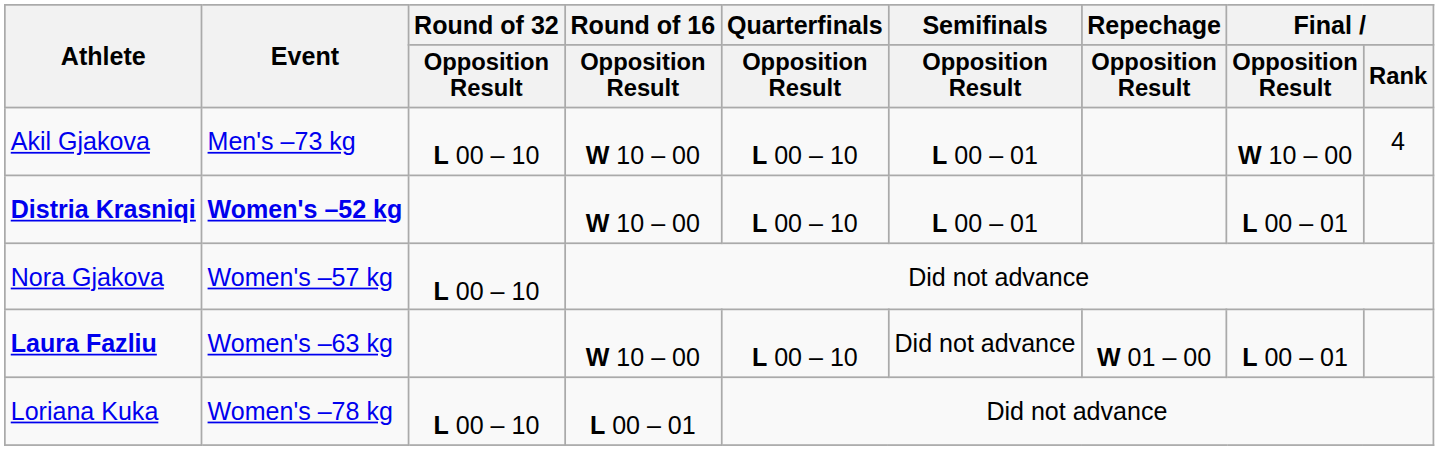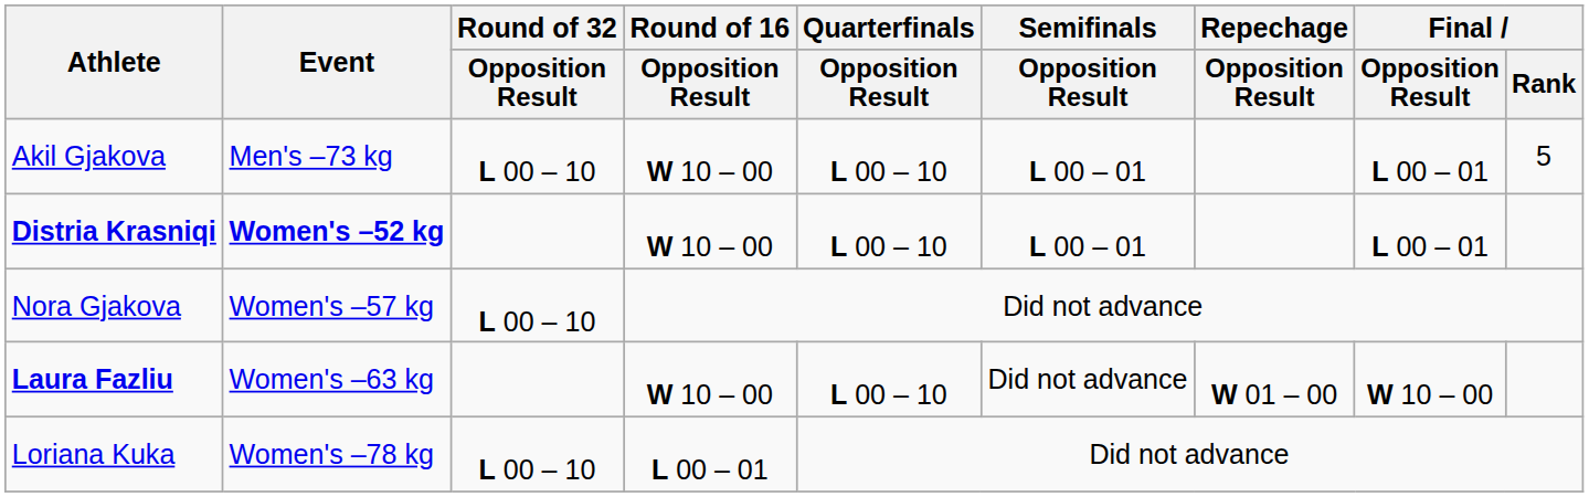Akil Gjakova | Final / Opposition Result: W 10 – 00 -> L 00 – 01
Akil Gjakova | Final / Rank: 4 -> 5
Laura Fazliu | Final / Opposition Result: L 00 – 01 -> W 10 – 00
